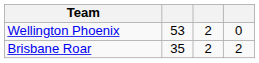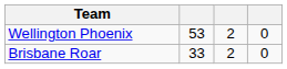Brisbane Roar | column 2: 35 -> 33
Brisbane Roar | column 4: 2 -> 0
